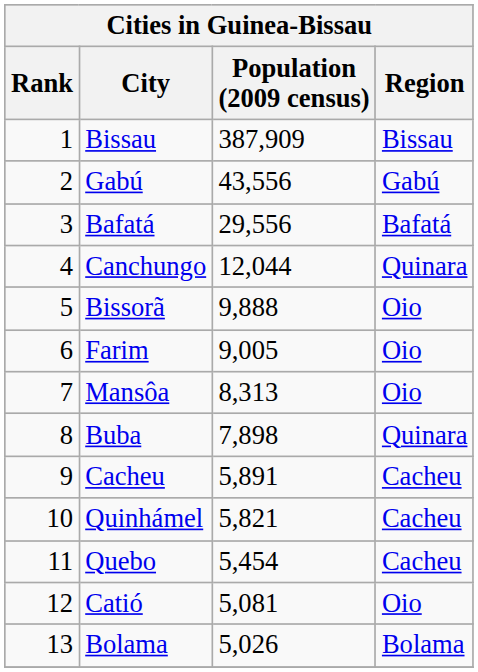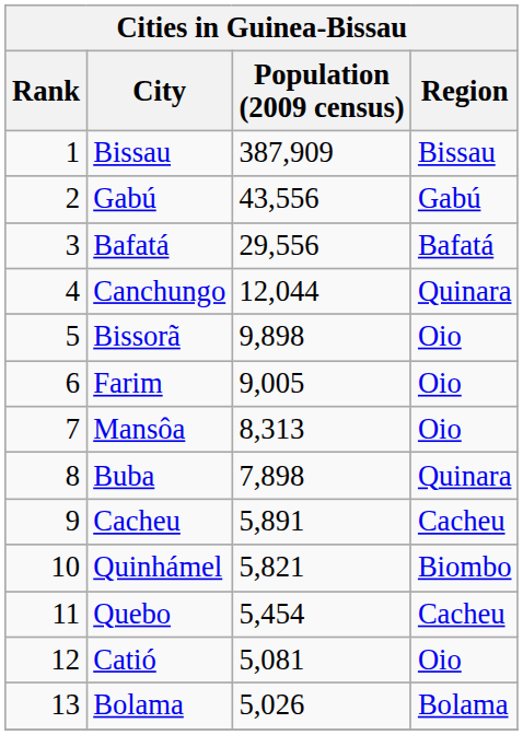Bissorã | Population (2009 census): 9,888 -> 9,898
Quinhámel | Region: Cacheu -> Biombo
